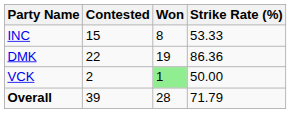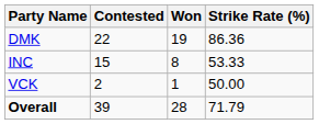rows swapped: DMK <-> INC
VCK | Won: lightgreen background -> no background
